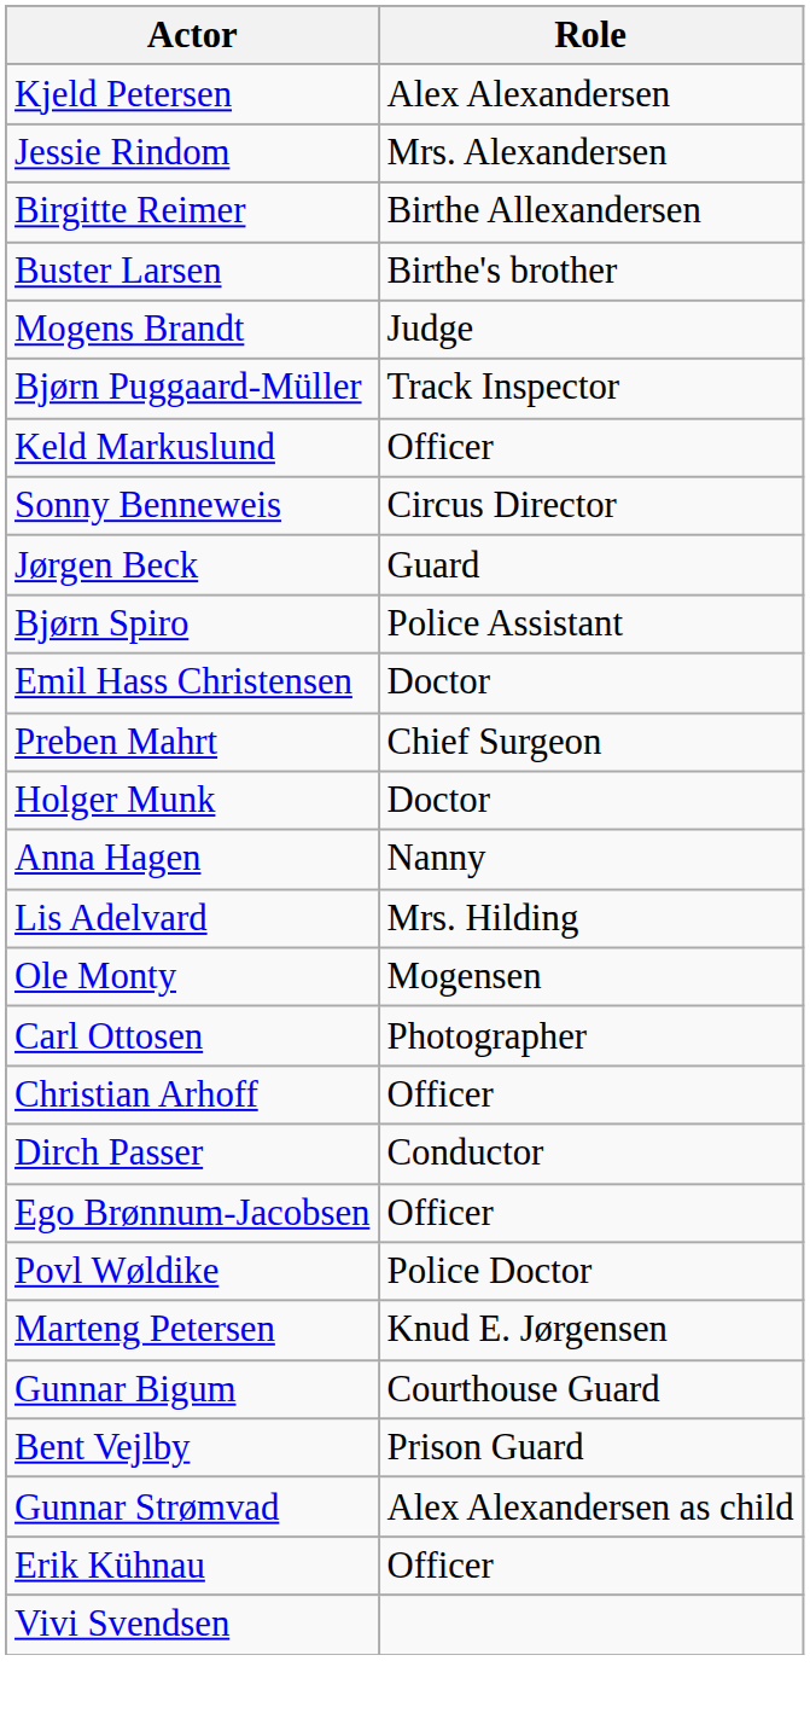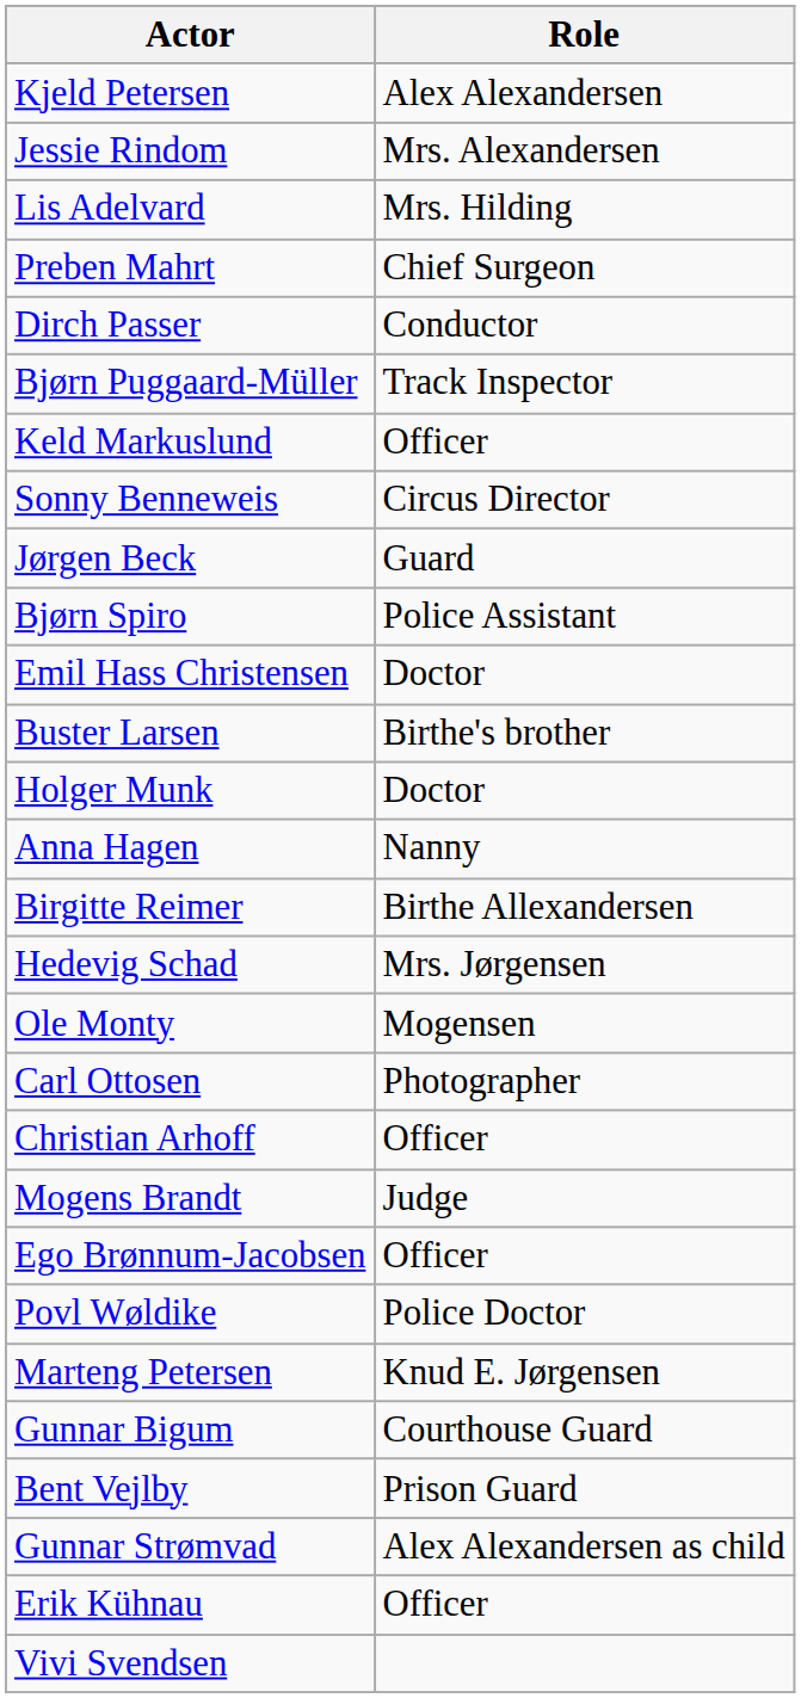rows swapped: Birgitte Reimer <-> Lis Adelvard
rows swapped: Buster Larsen <-> Preben Mahrt
rows swapped: Dirch Passer <-> Mogens Brandt
+ row: Hedevig Schad | Mrs. Jørgensen
